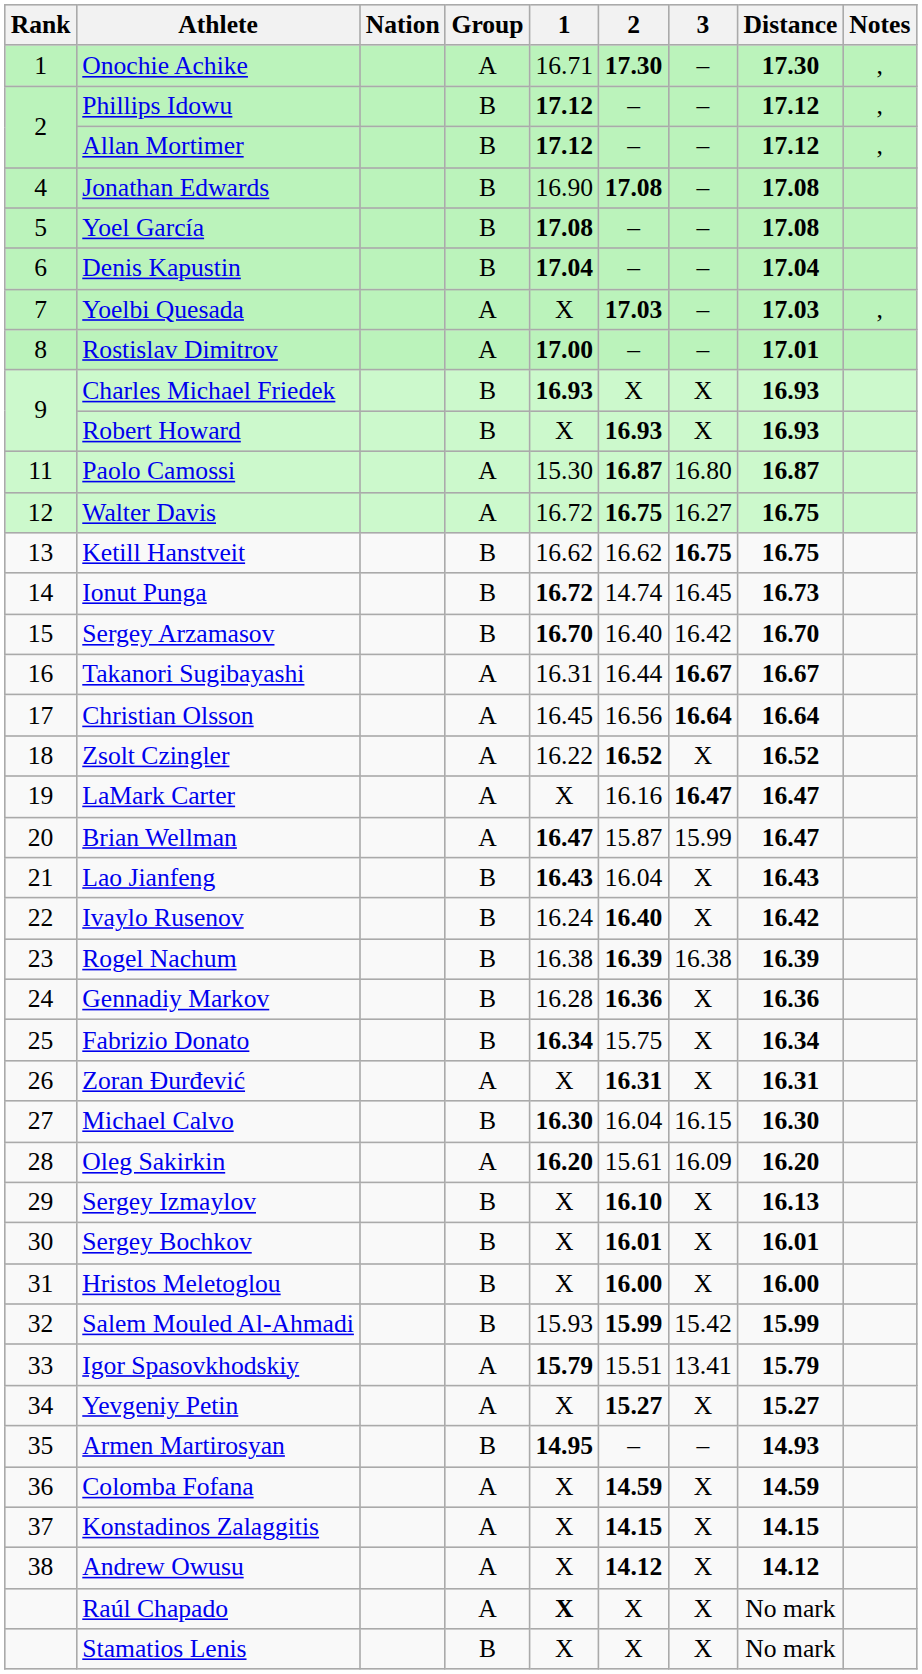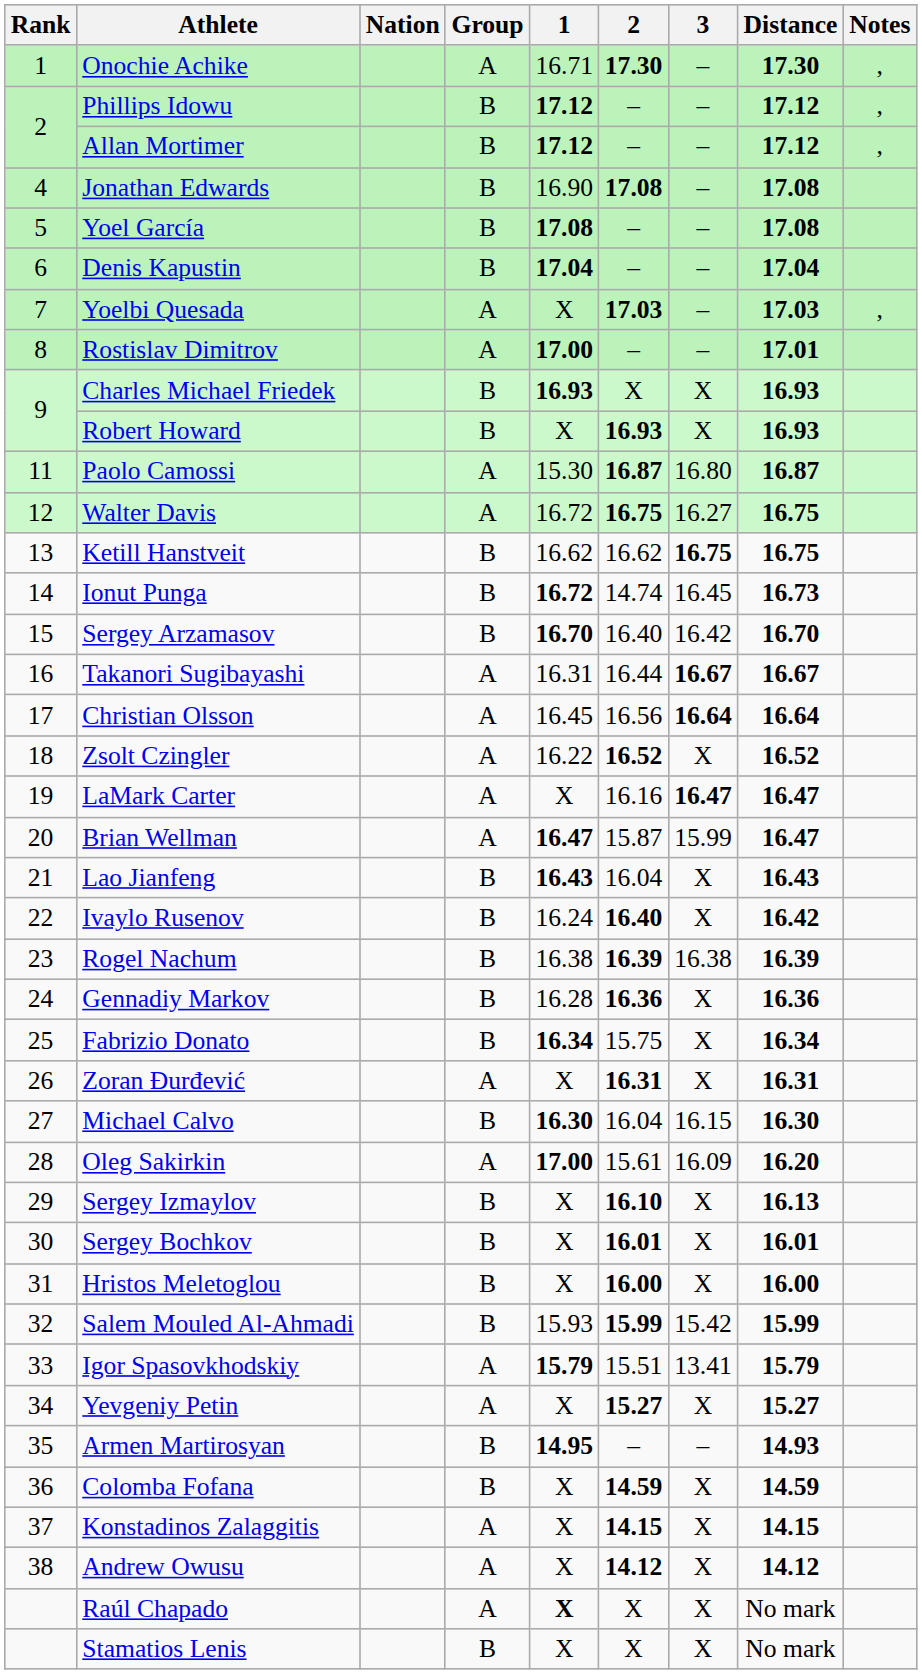Oleg Sakirkin | 1: 16.20 -> 17.00
Colomba Fofana | Group: A -> B
